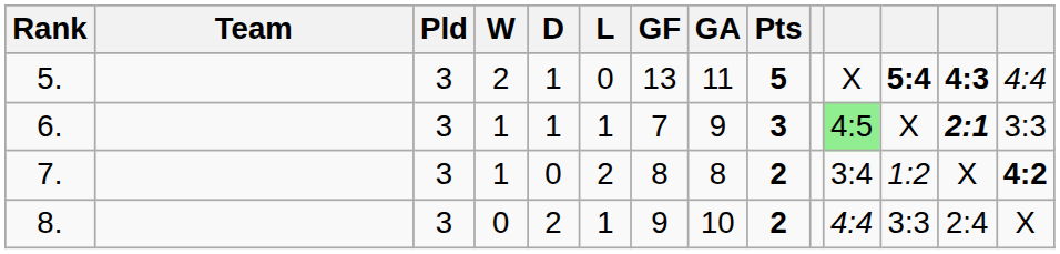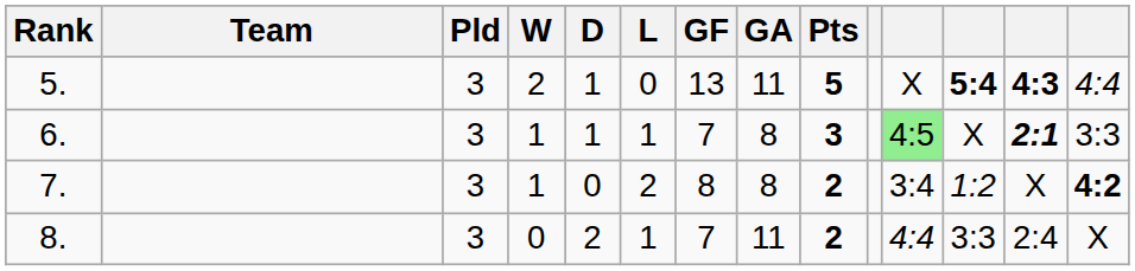6. | GA: 9 -> 8
8. | GF: 9 -> 7
8. | GA: 10 -> 11
